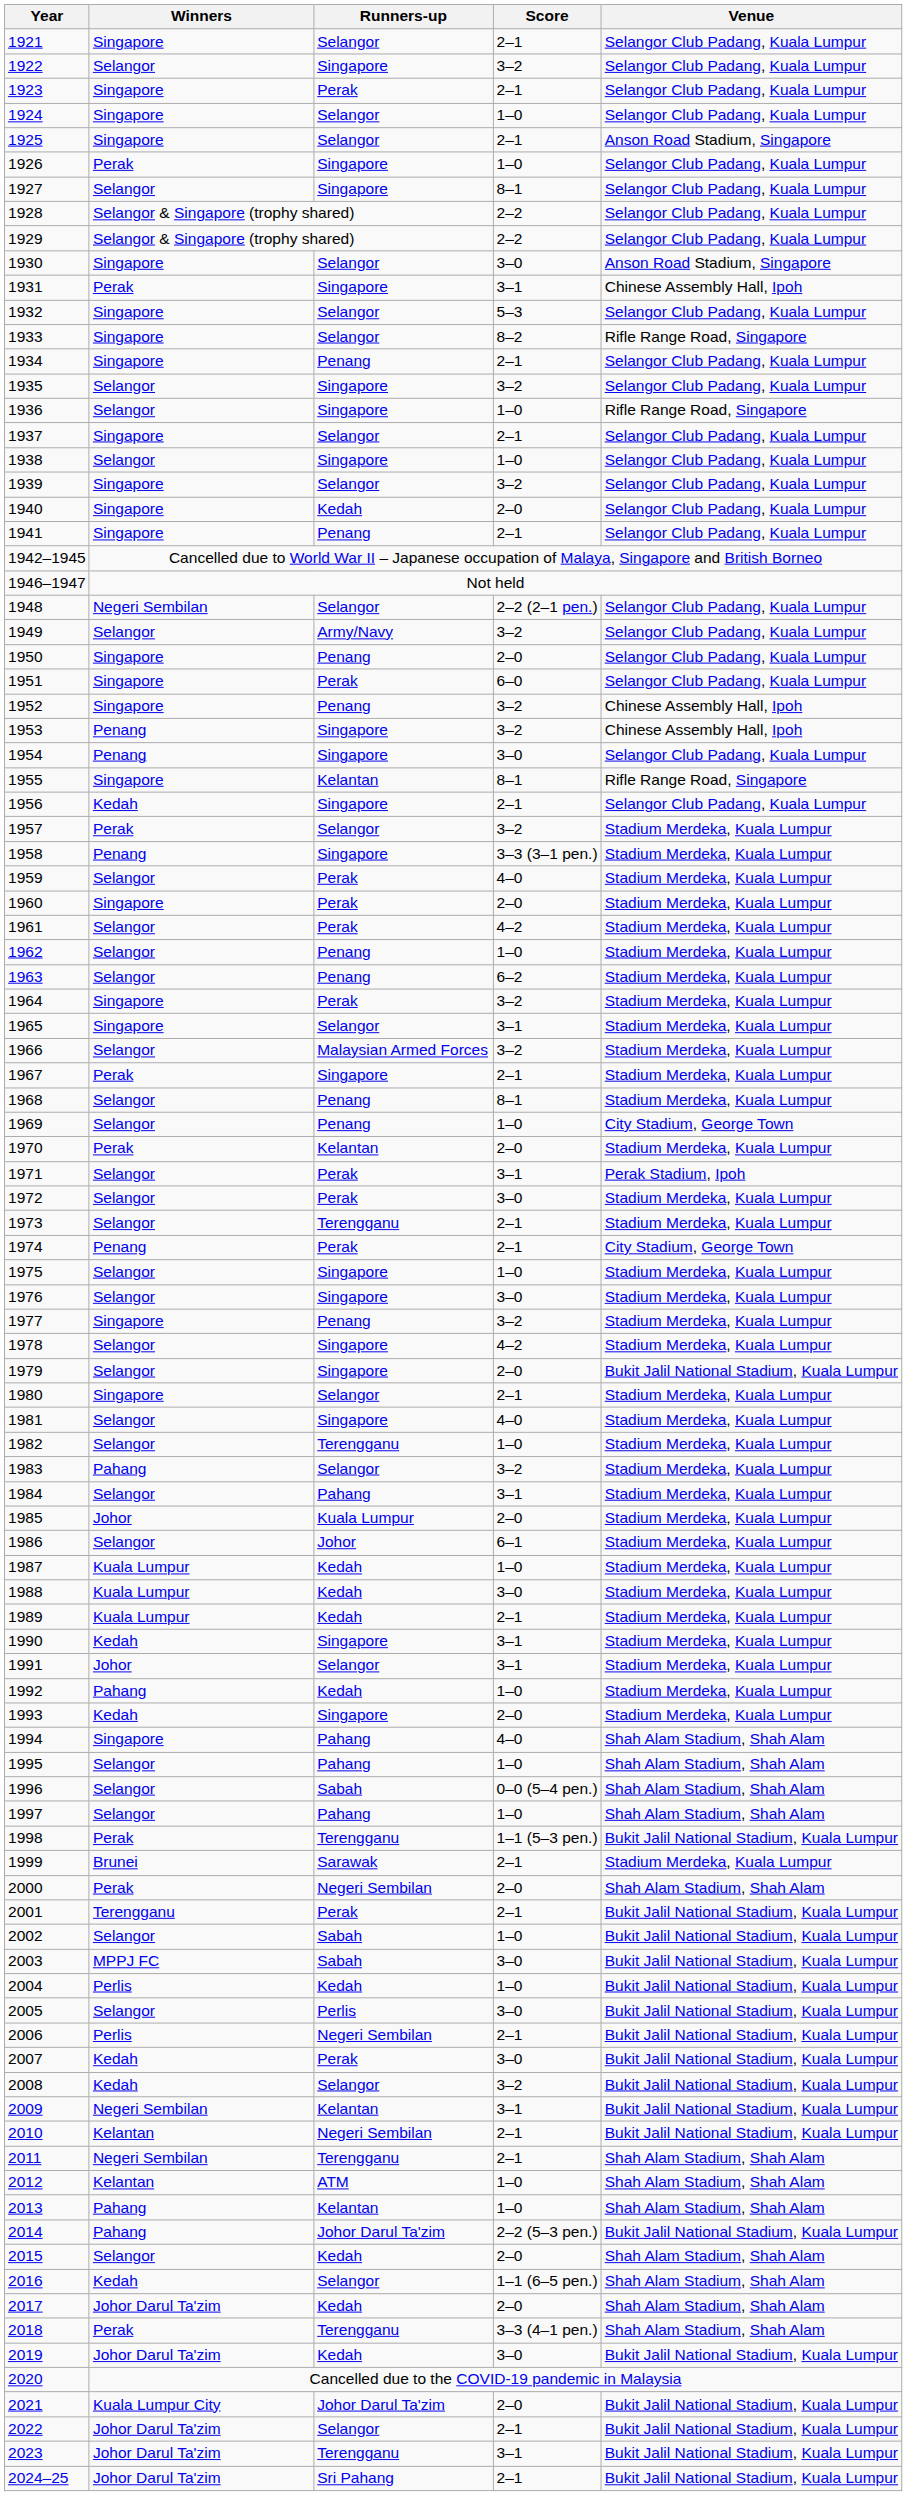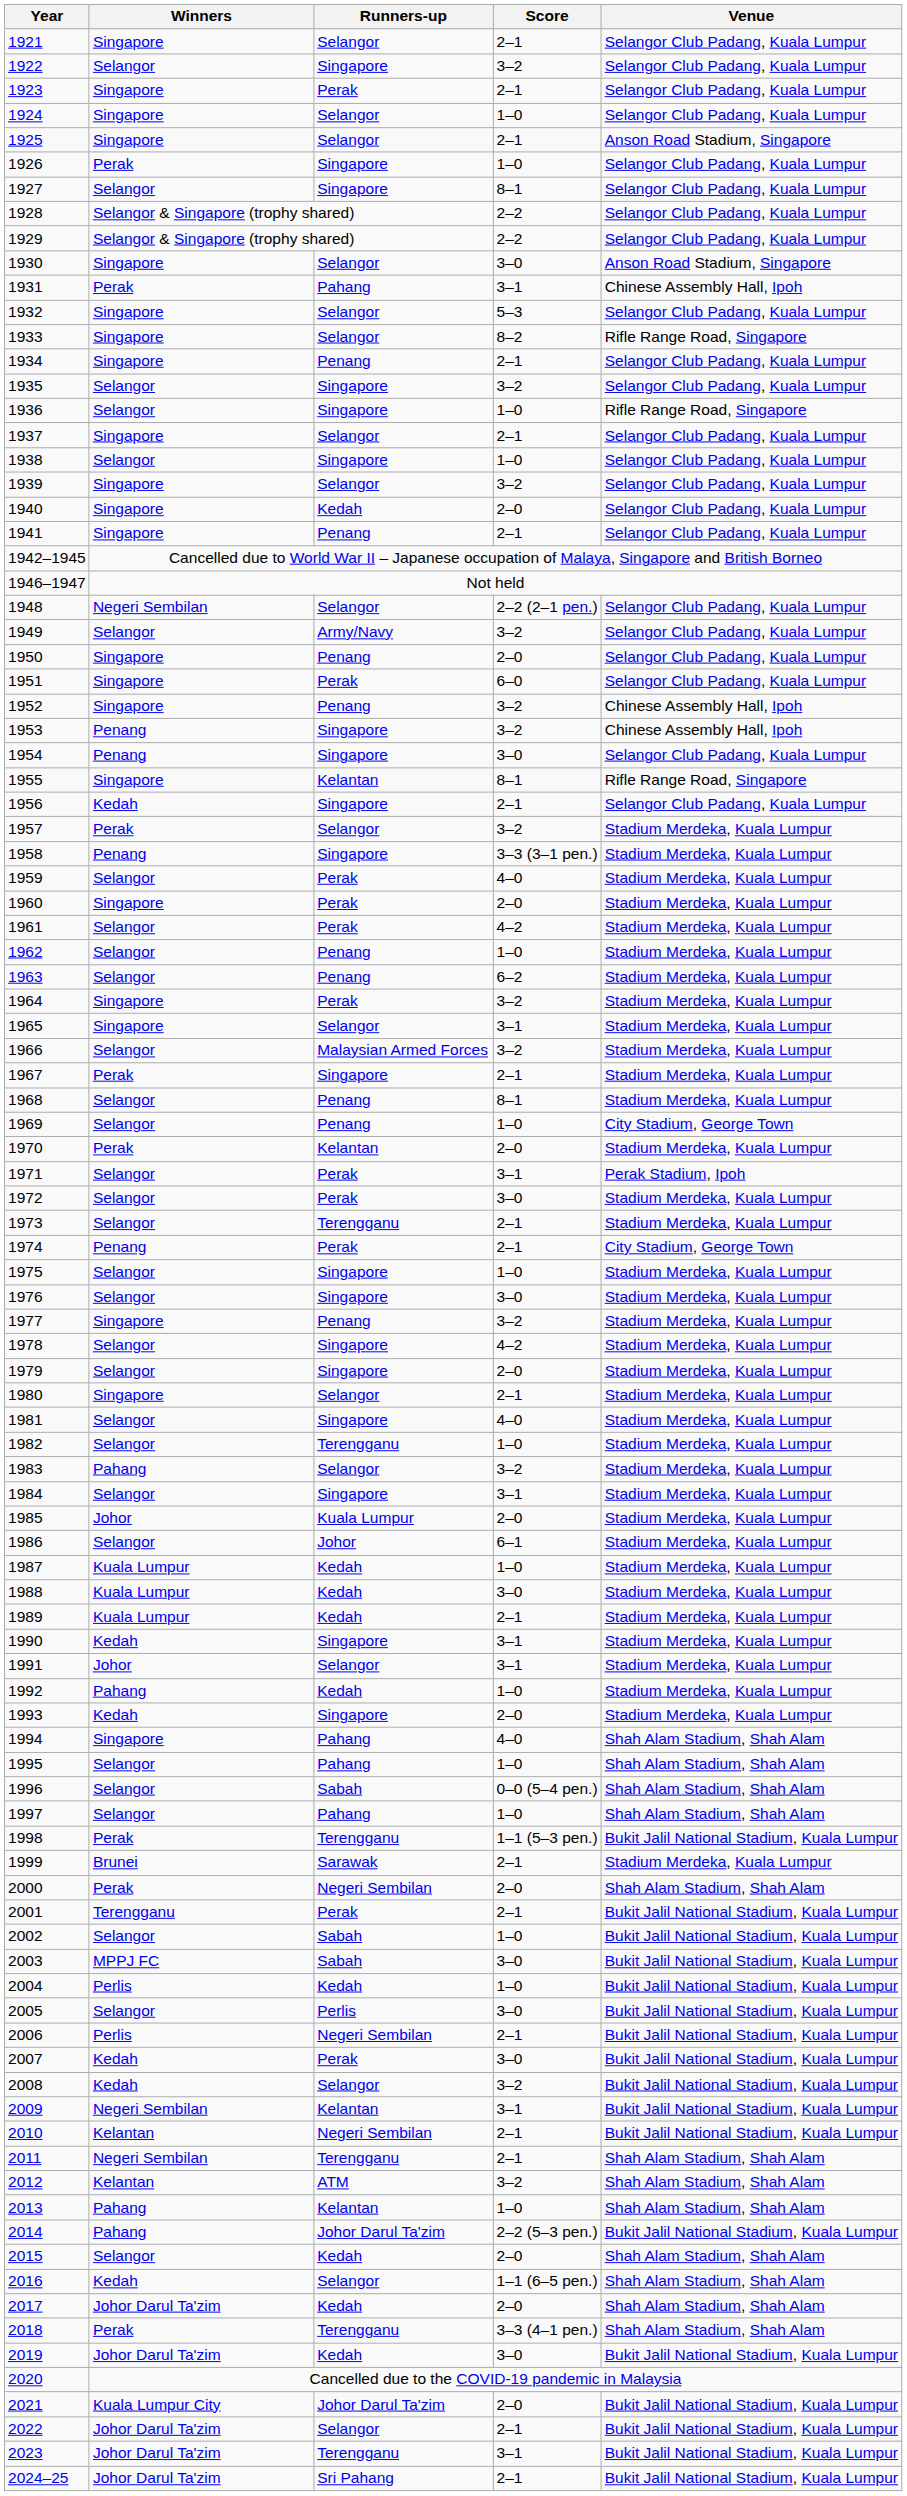1931 | Runners-up: Singapore -> Pahang
1979 | Venue: Bukit Jalil National Stadium, Kuala Lumpur -> Stadium Merdeka, Kuala Lumpur
1984 | Runners-up: Pahang -> Singapore
2012 | Score: 1–0 -> 3–2
